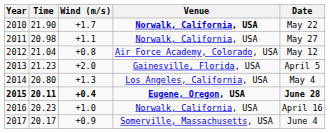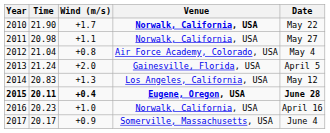2012 | Date: May 12 -> May 4
2013 | Time: 21.23 -> 21.24
2014 | Time: 20.80 -> 20.83
2014 | Date: May 4 -> May 12
